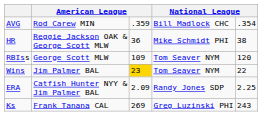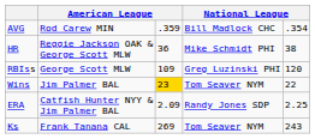RBIss | column 4: Tom Seaver NYM -> Greg Luzinski PHI
Ks | column 4: Greg Luzinski PHI -> Tom Seaver NYM
